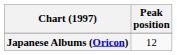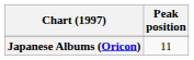Japanese Albums (Oricon) | Peak position: 12 -> 11
